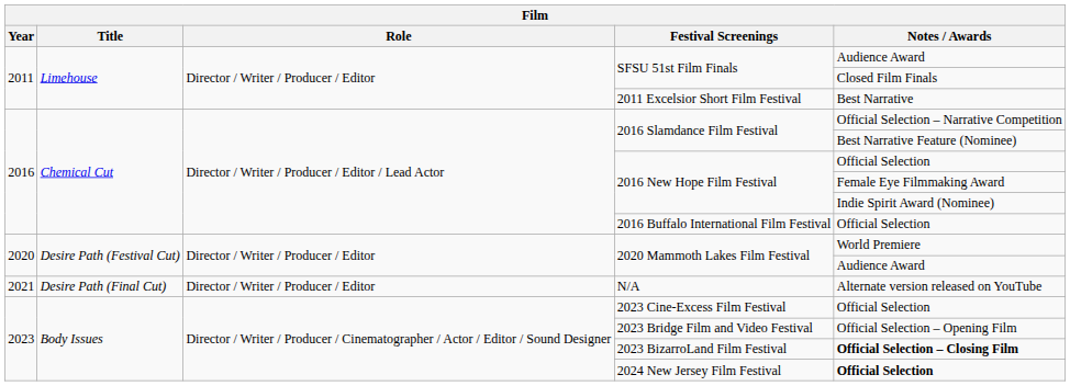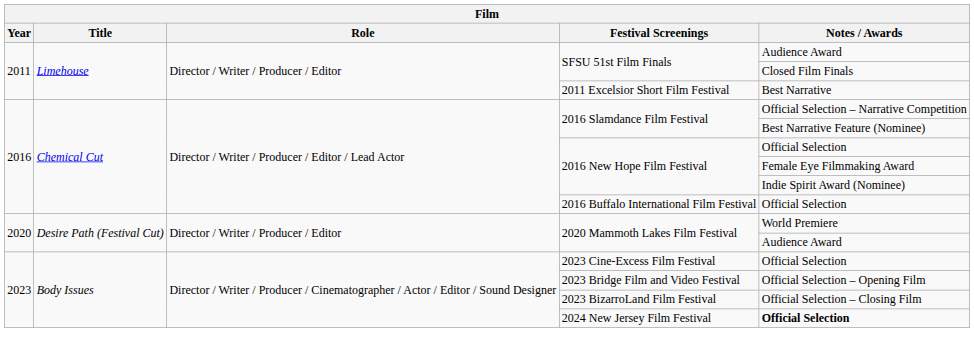- row: 2021 | Desire Path (Final Cut) | Director / Writer / Producer / Editor | N/A | Alternate version released on YouTube
2023 BizarroLand Film Festival | Notes / Awards: bold -> normal
